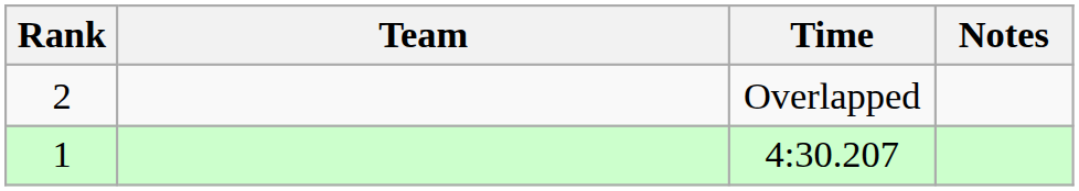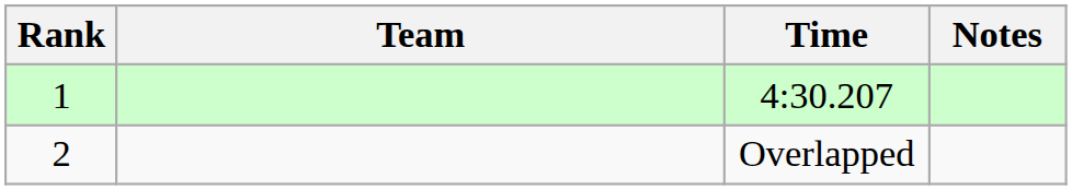rows swapped: 4:30.207 <-> Overlapped
